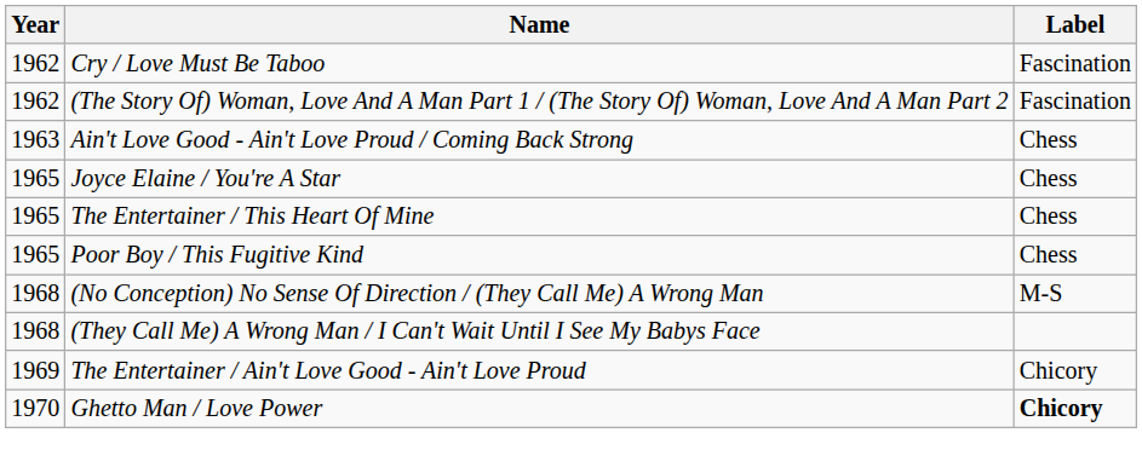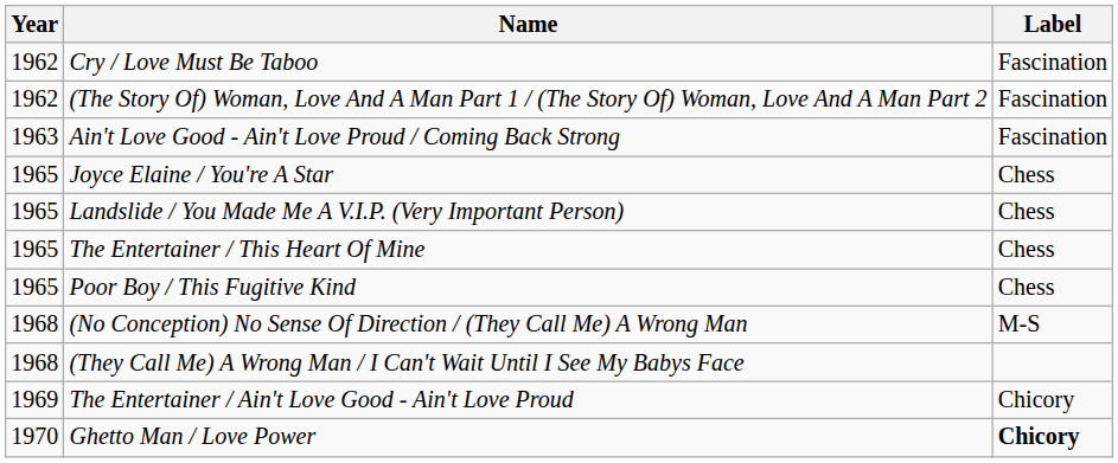Ain't Love Good - Ain't Love Proud / Coming Back Strong | Label: Chess -> Fascination
+ row: 1965 | Landslide / You Made Me A V.I.P. (Very Important Person) | Chess
